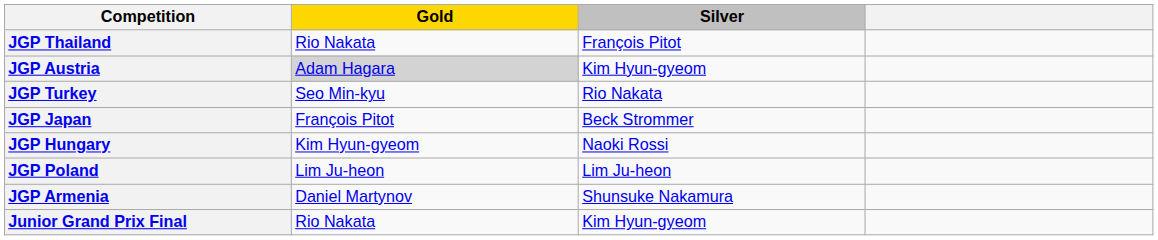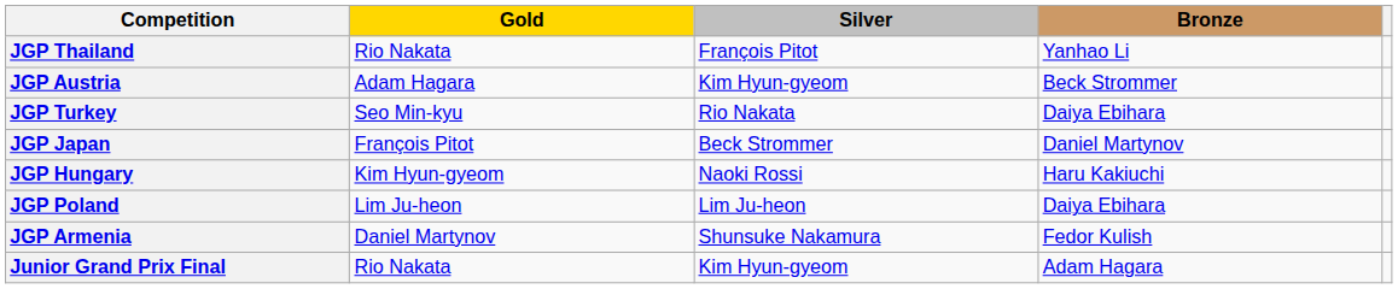+ column: Bronze | Yanhao Li | Beck Strommer | Daiya Ebihara | Daniel Martynov | Haru Kakiuchi | Daiya Ebihara | Fedor Kulish | Adam Hagara
JGP Austria | Gold: lightgrey background -> no background
